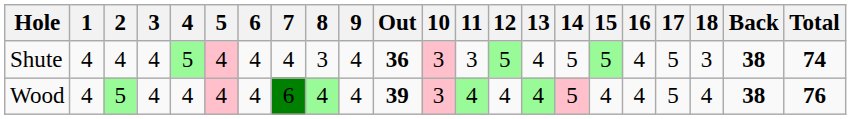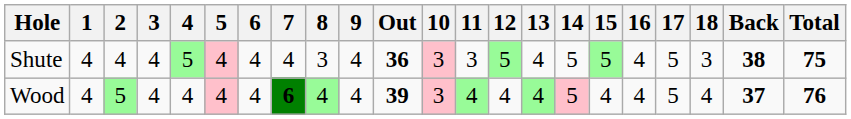Shute | Total: 74 -> 75
Wood | 7: normal -> bold
Wood | Back: 38 -> 37
